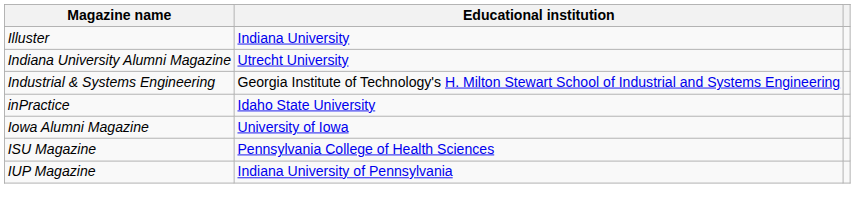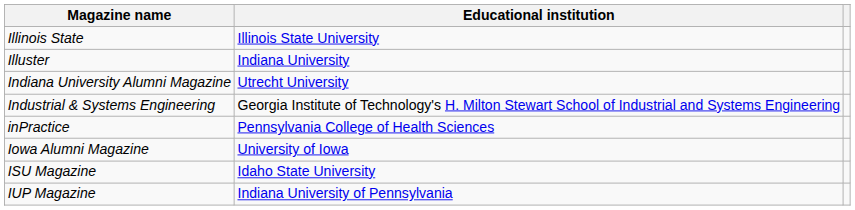+ row: Illinois State | Illinois State University
inPractice | Educational institution: Idaho State University -> Pennsylvania College of Health Sciences
ISU Magazine | Educational institution: Pennsylvania College of Health Sciences -> Idaho State University
